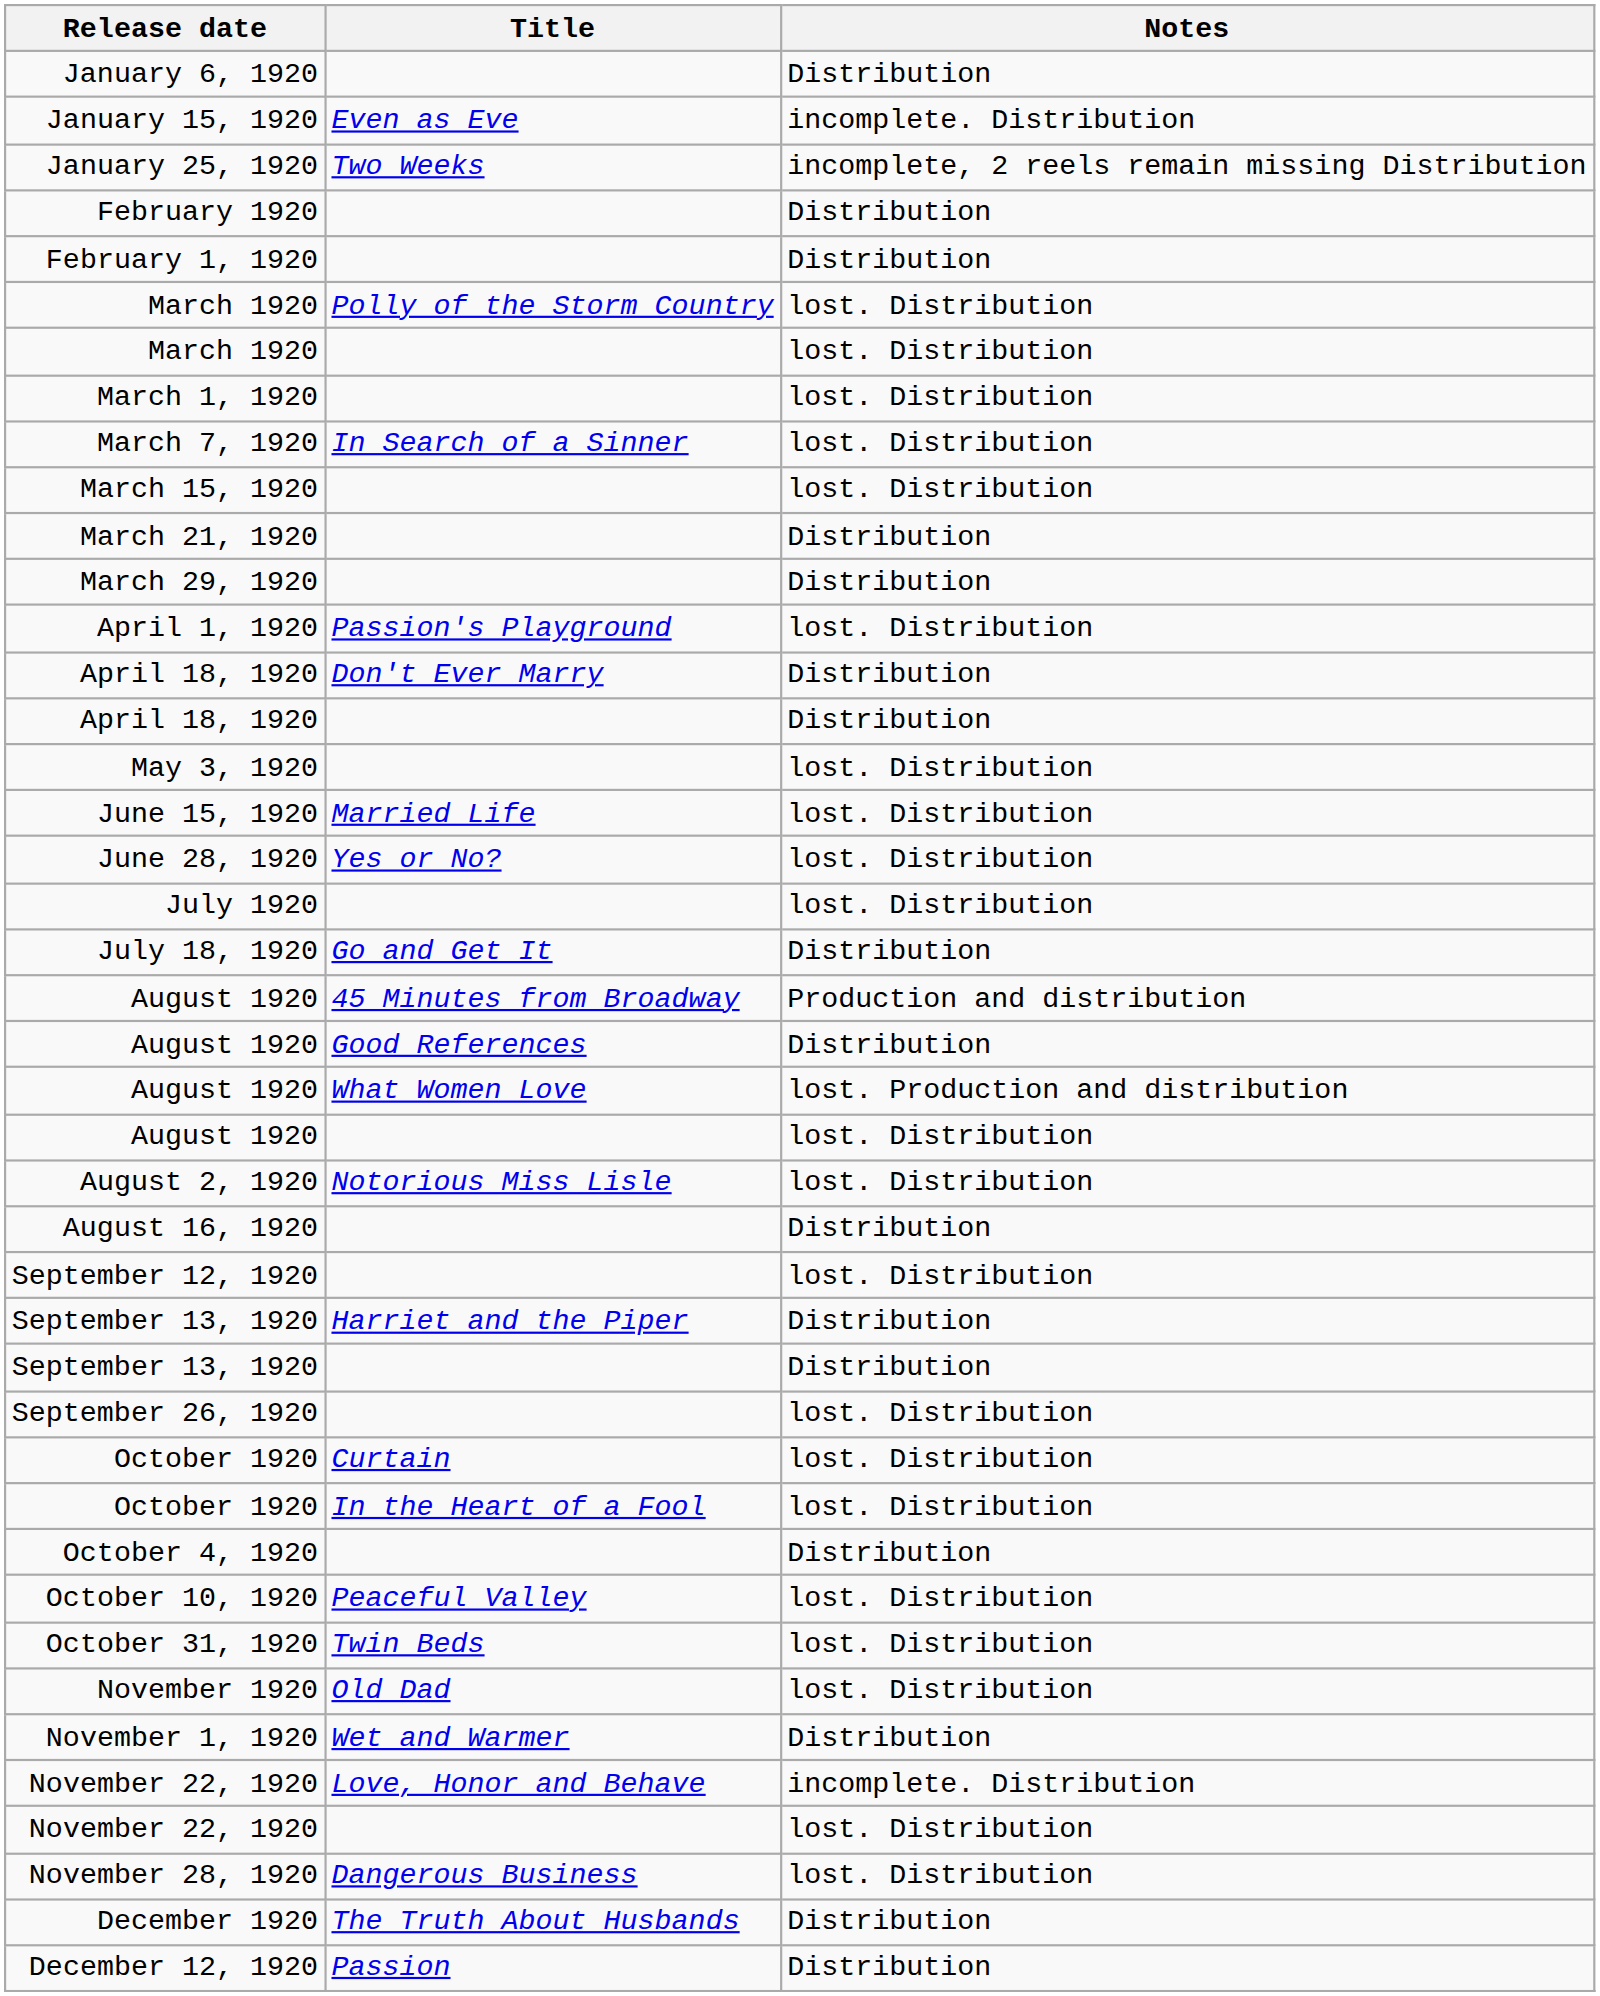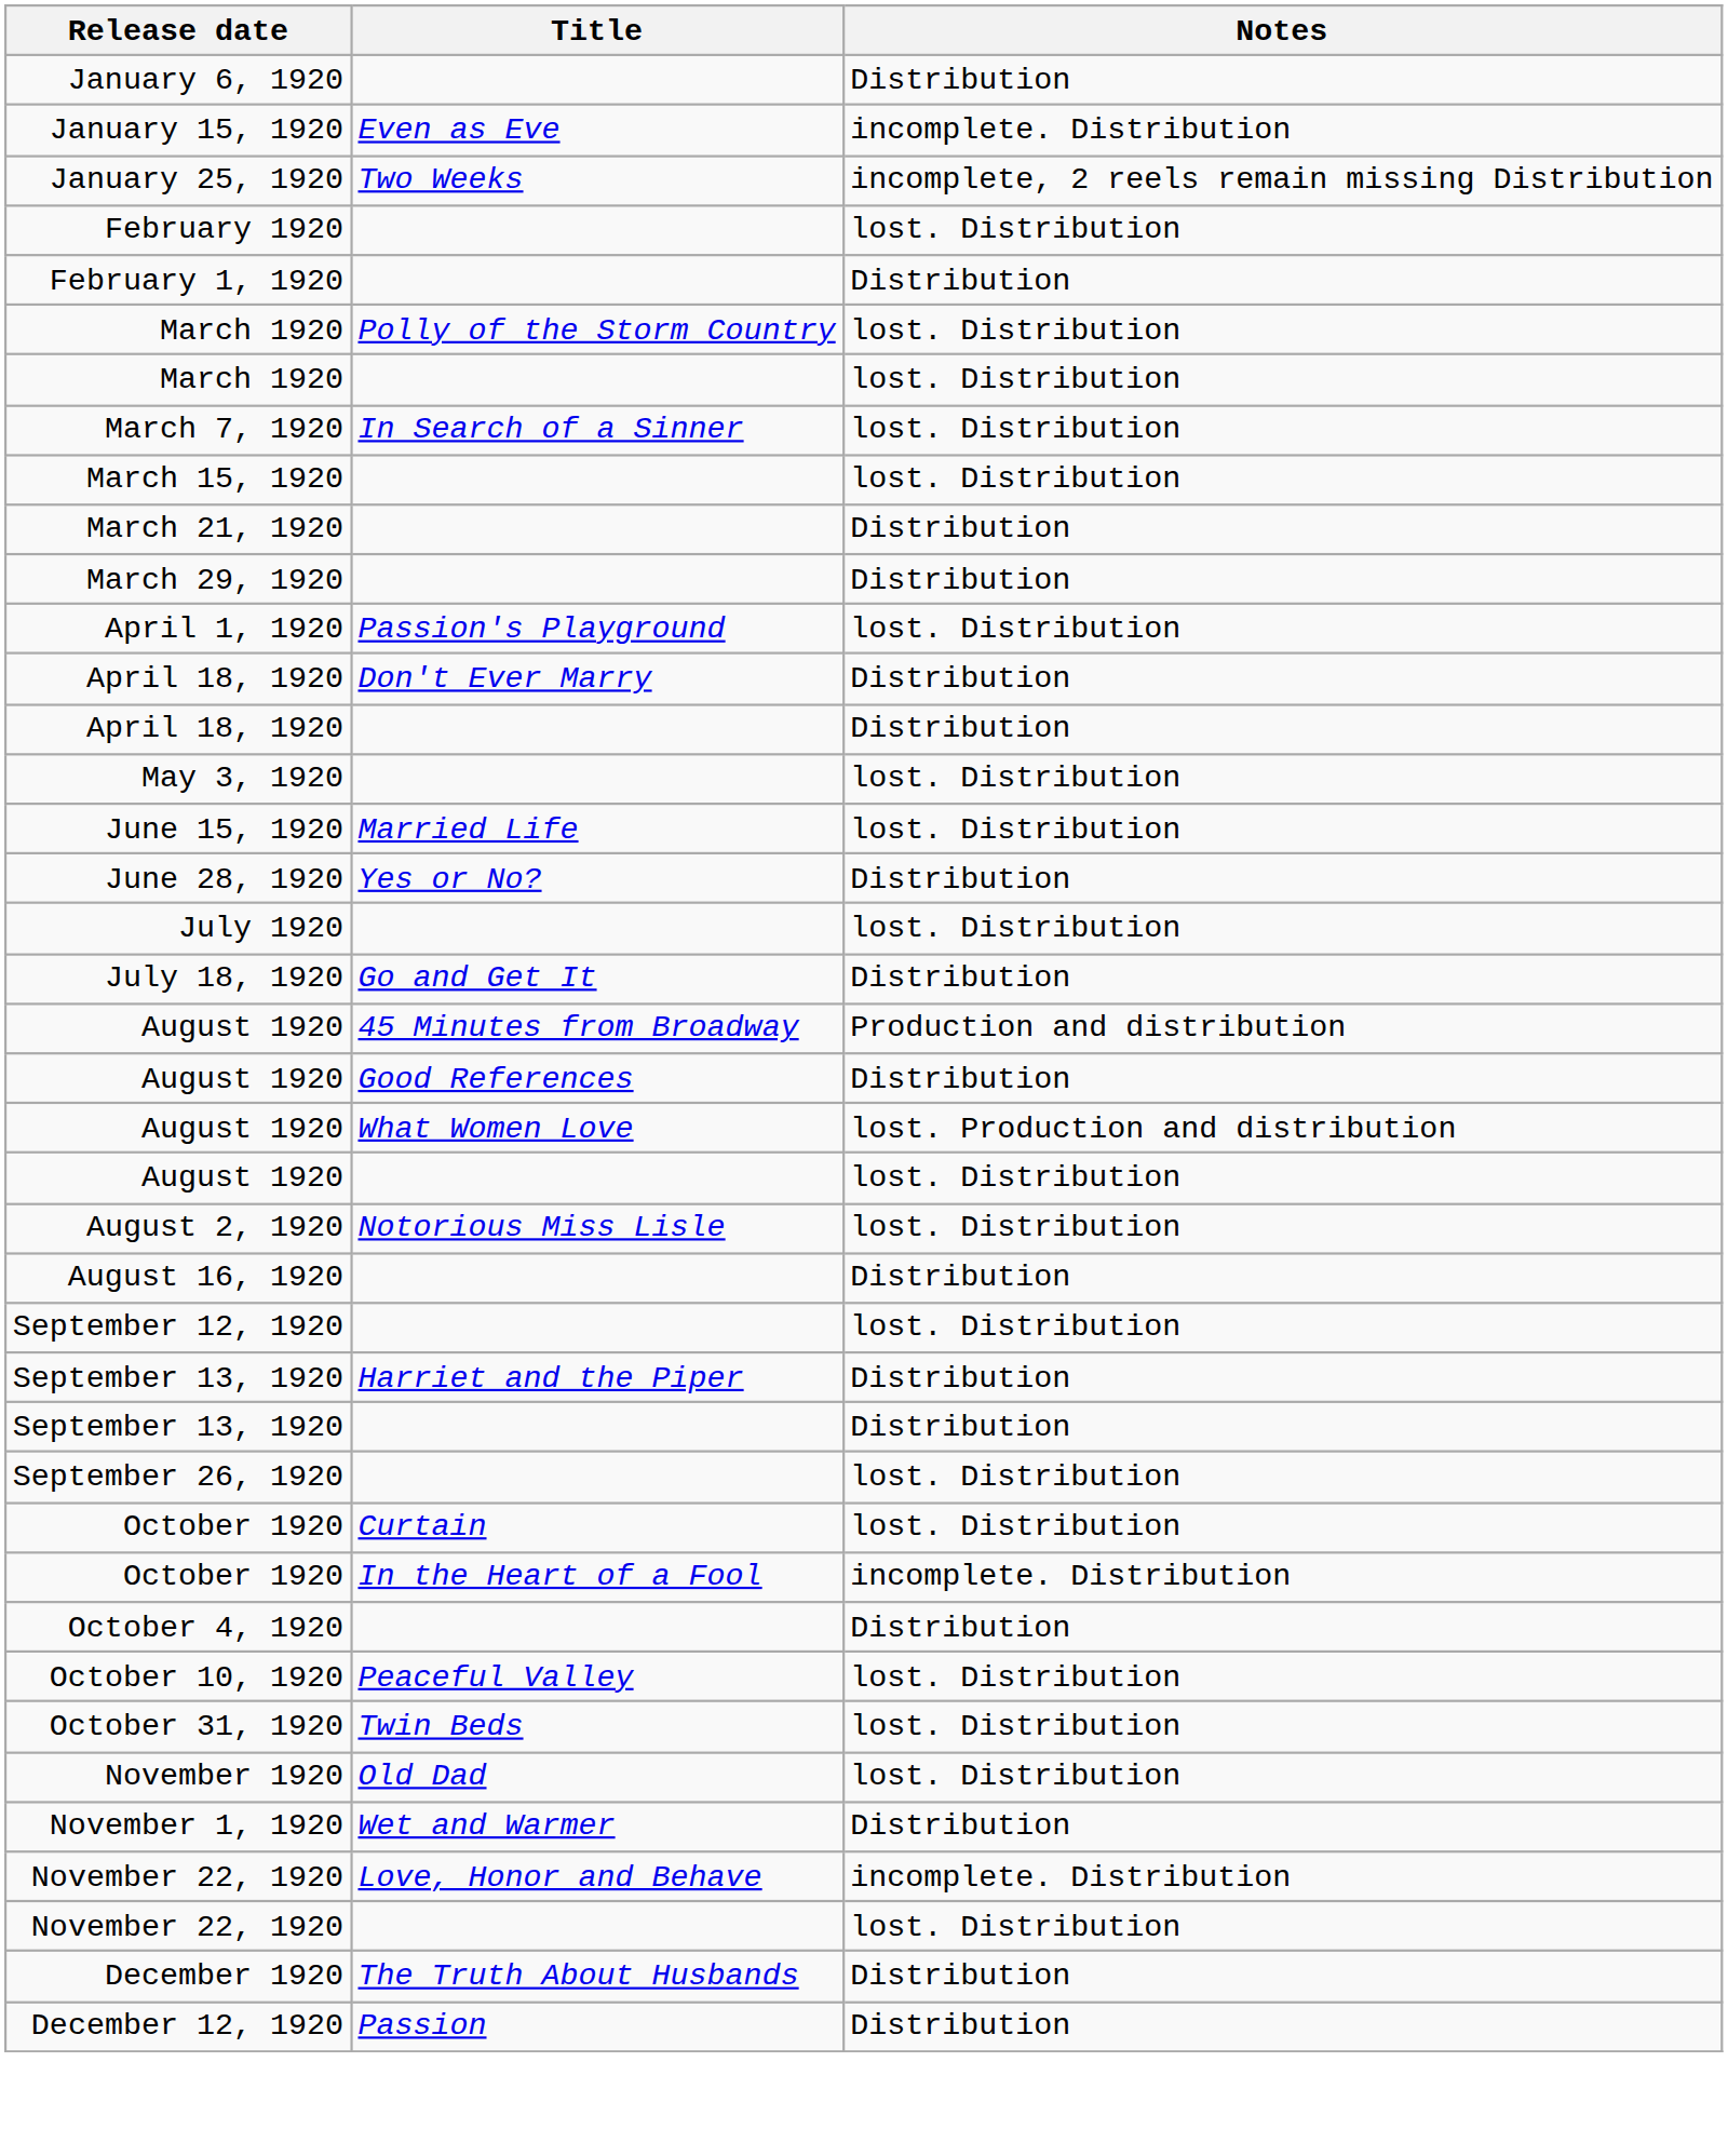February 1920 | Notes: Distribution -> lost. Distribution
- row: March 1, 1920 | lost. Distribution
June 28, 1920 | Notes: lost. Distribution -> Distribution
October 1920 / In the Heart of a Fool | Notes: lost. Distribution -> incomplete. Distribution
- row: November 28, 1920 | Dangerous Business | lost. Distribution
